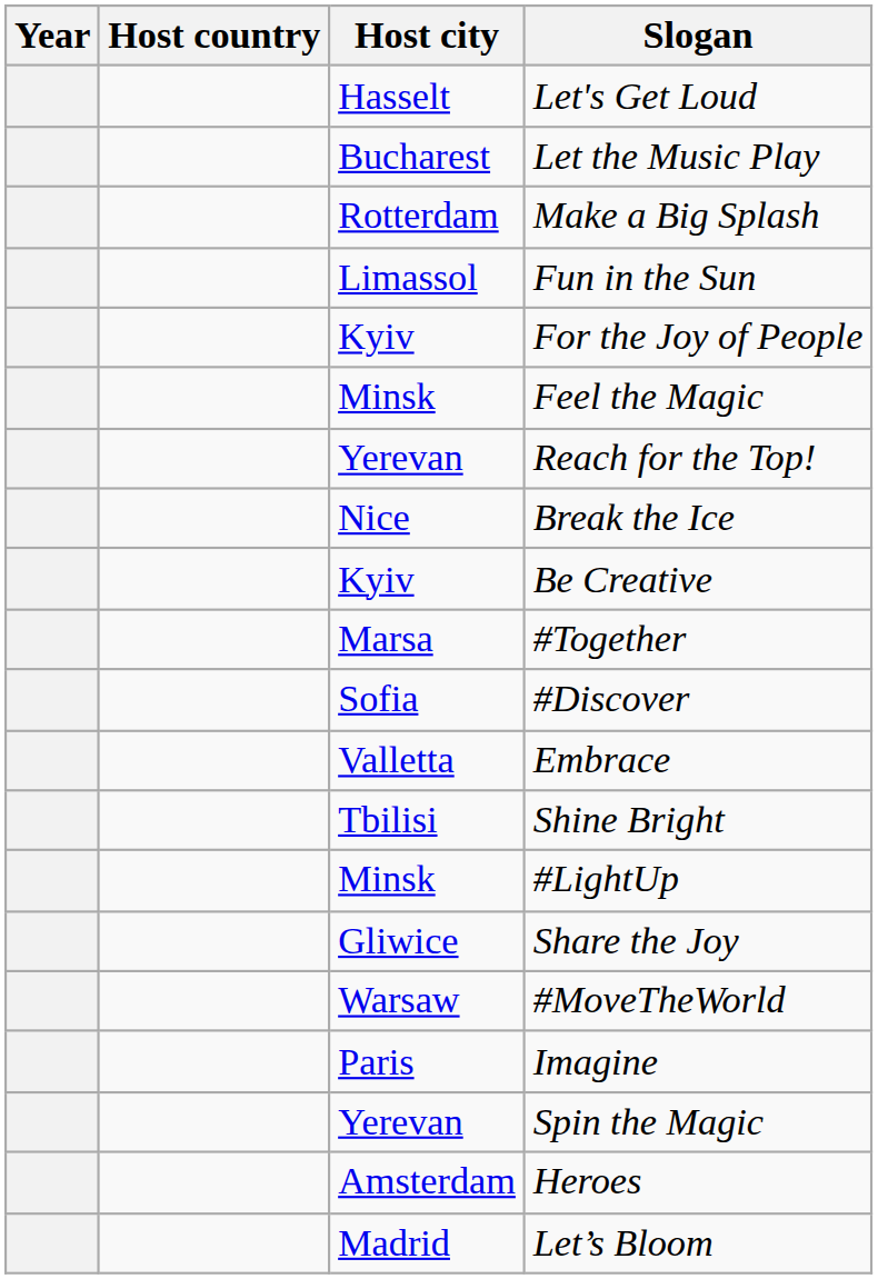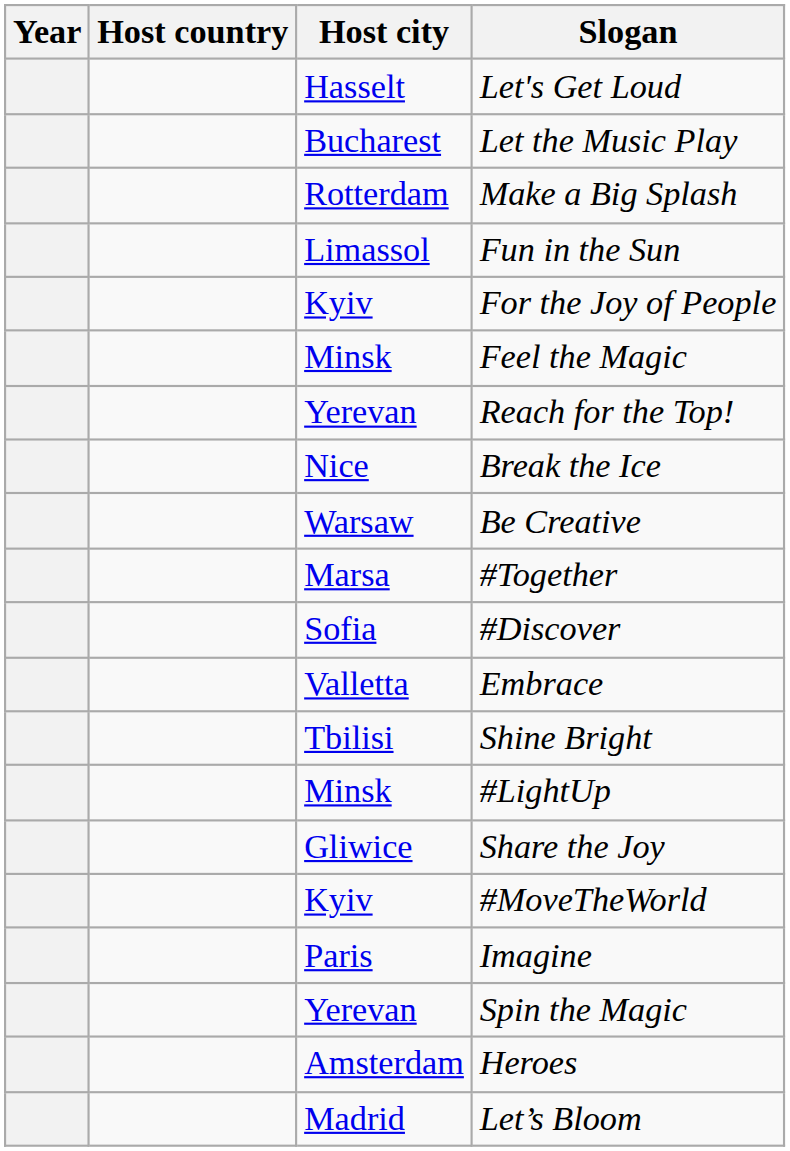Be Creative | Host city: Kyiv -> Warsaw
#MoveTheWorld | Host city: Warsaw -> Kyiv
